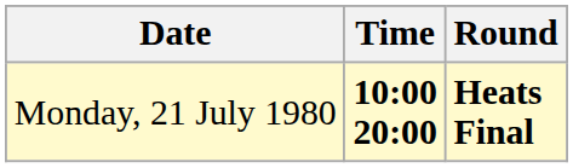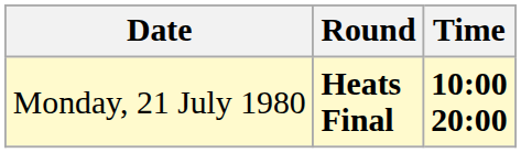columns swapped: Time <-> Round
